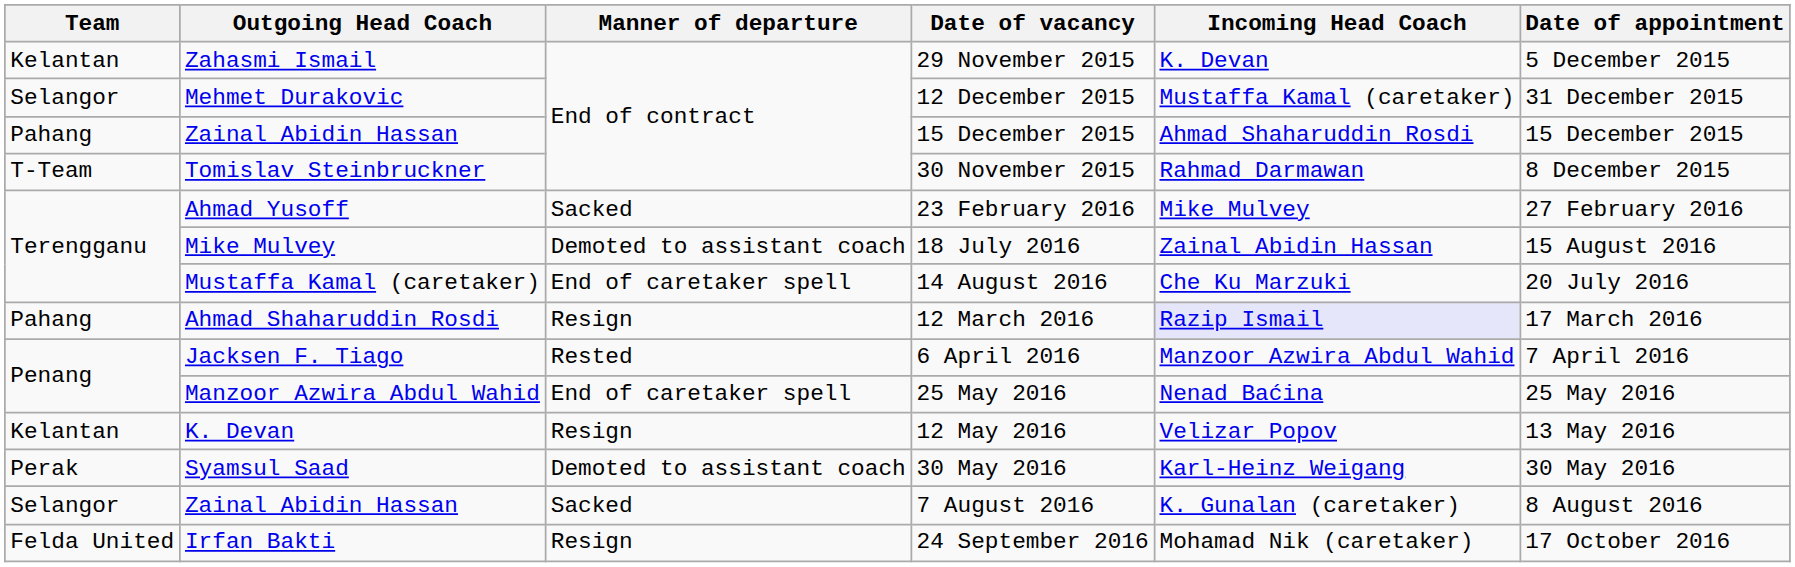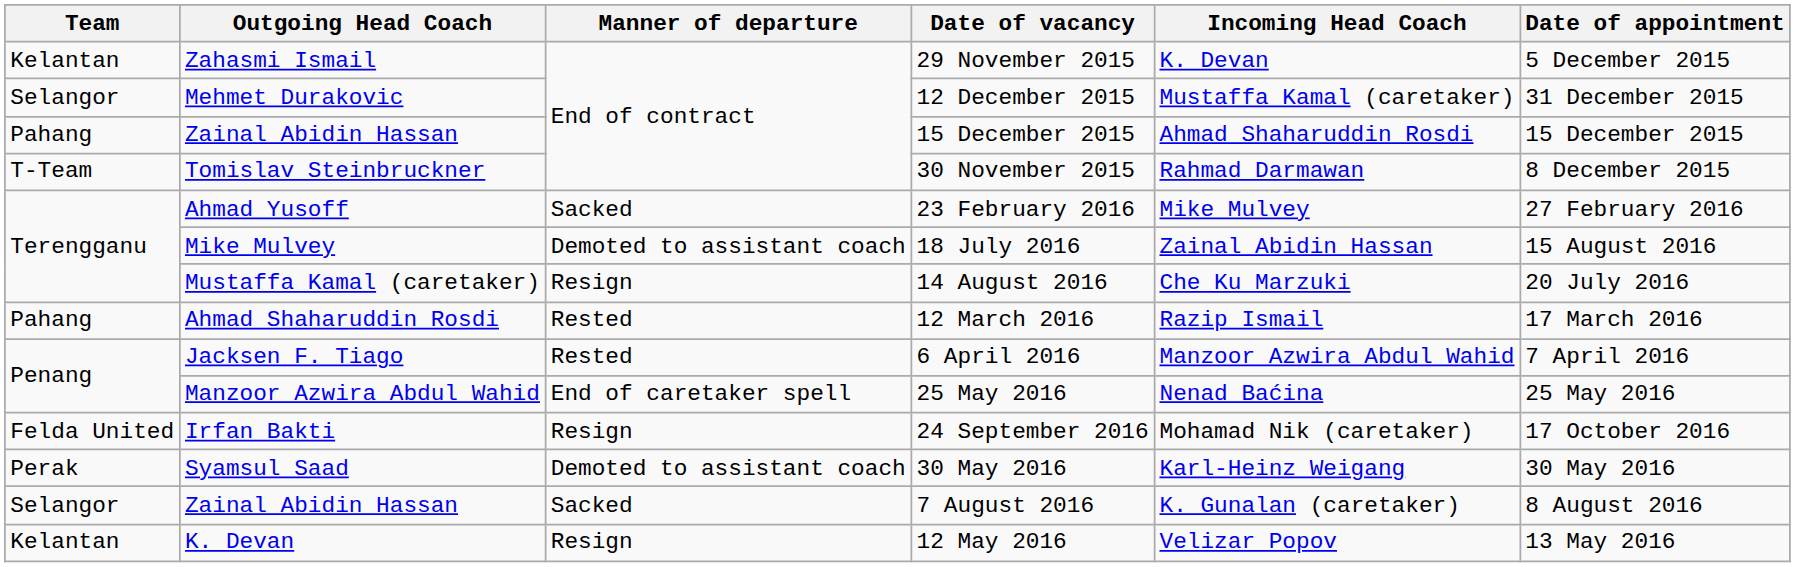14 August 2016 | Manner of departure: End of caretaker spell -> Resign
12 March 2016 | Manner of departure: Resign -> Rested
12 March 2016 | Incoming Head Coach: lavender background -> no background
rows swapped: 12 May 2016 <-> 24 September 2016
